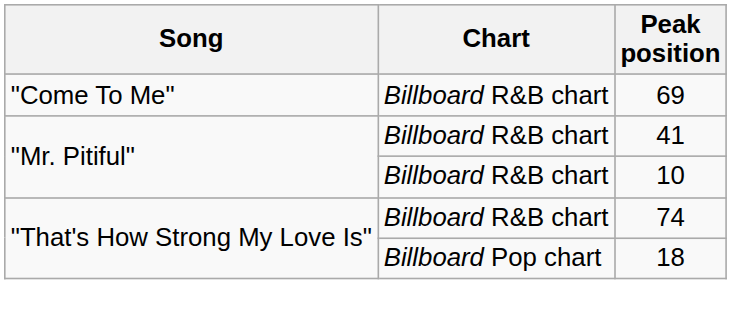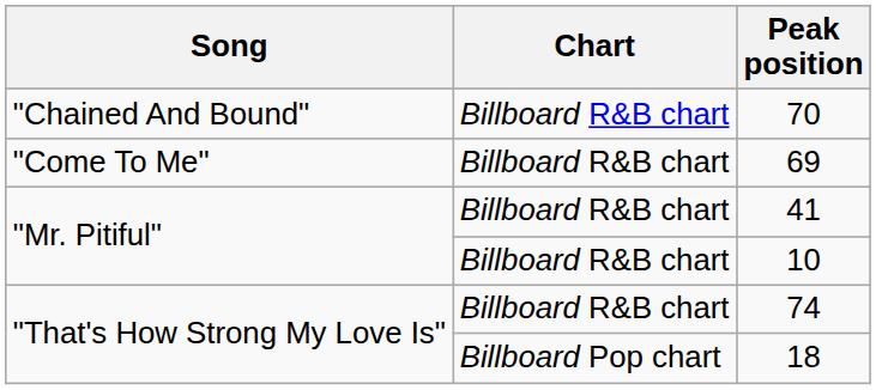+ row: "Chained And Bound" | Billboard R&B chart | 70
